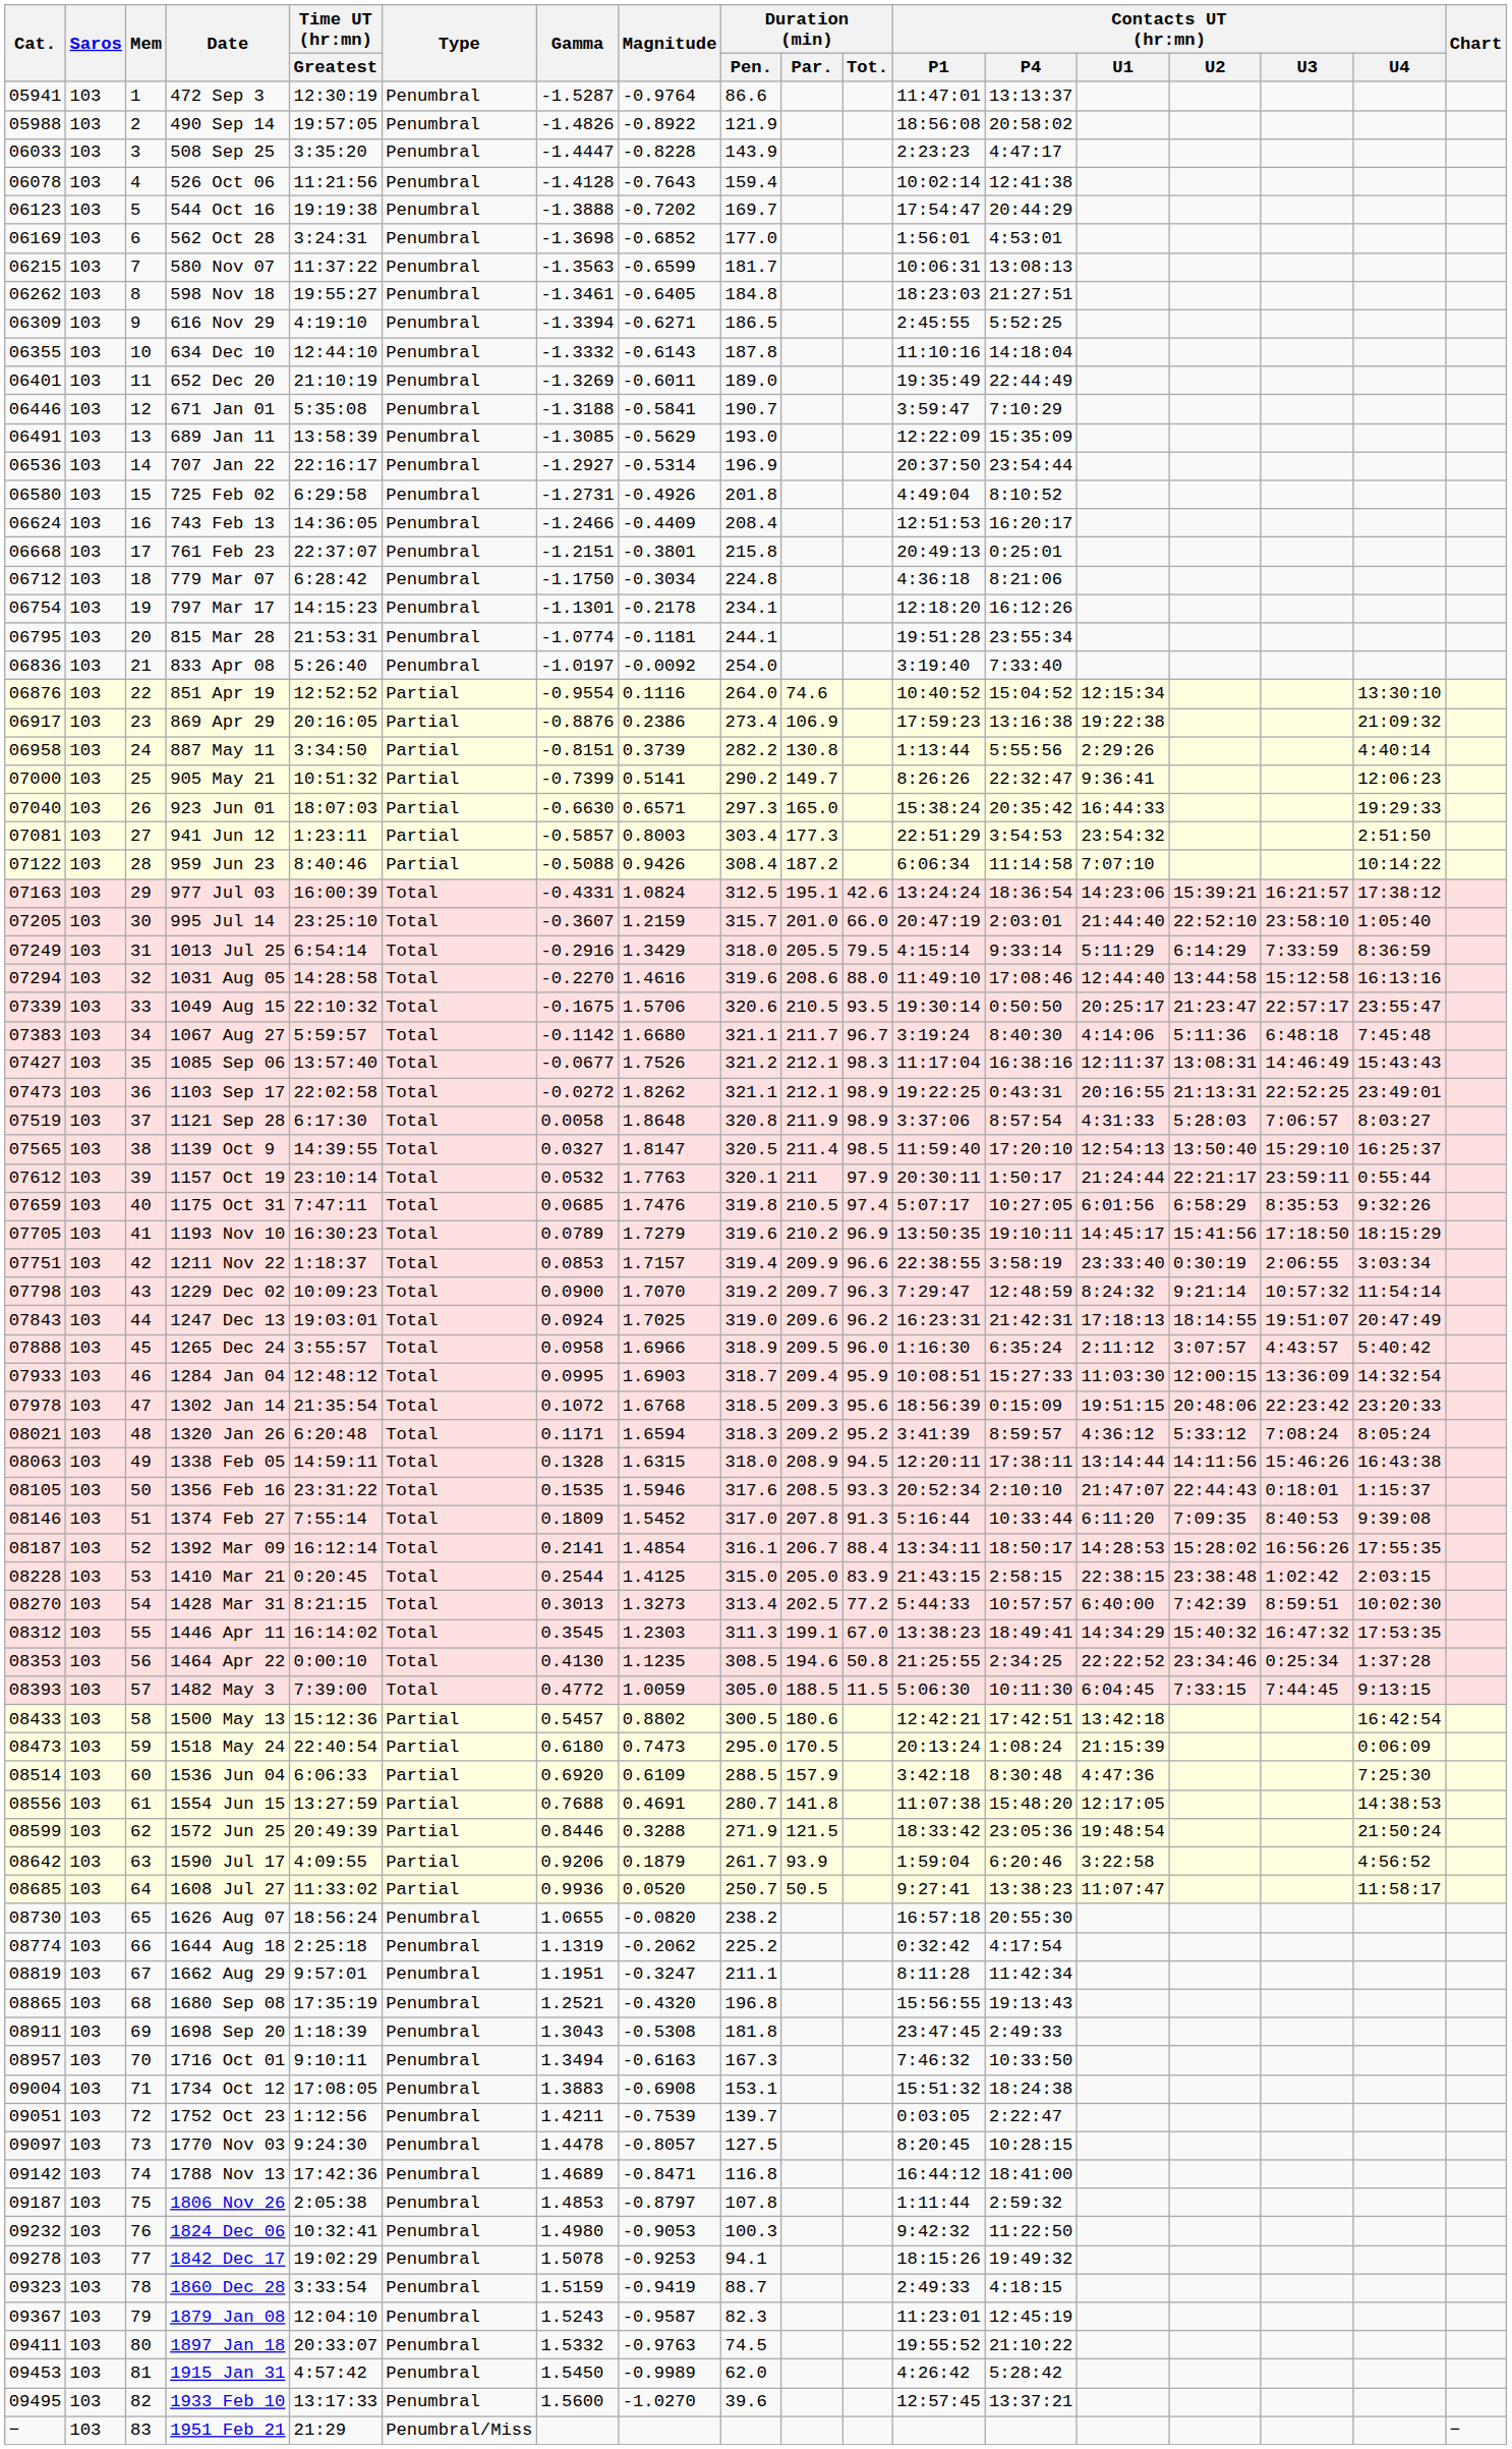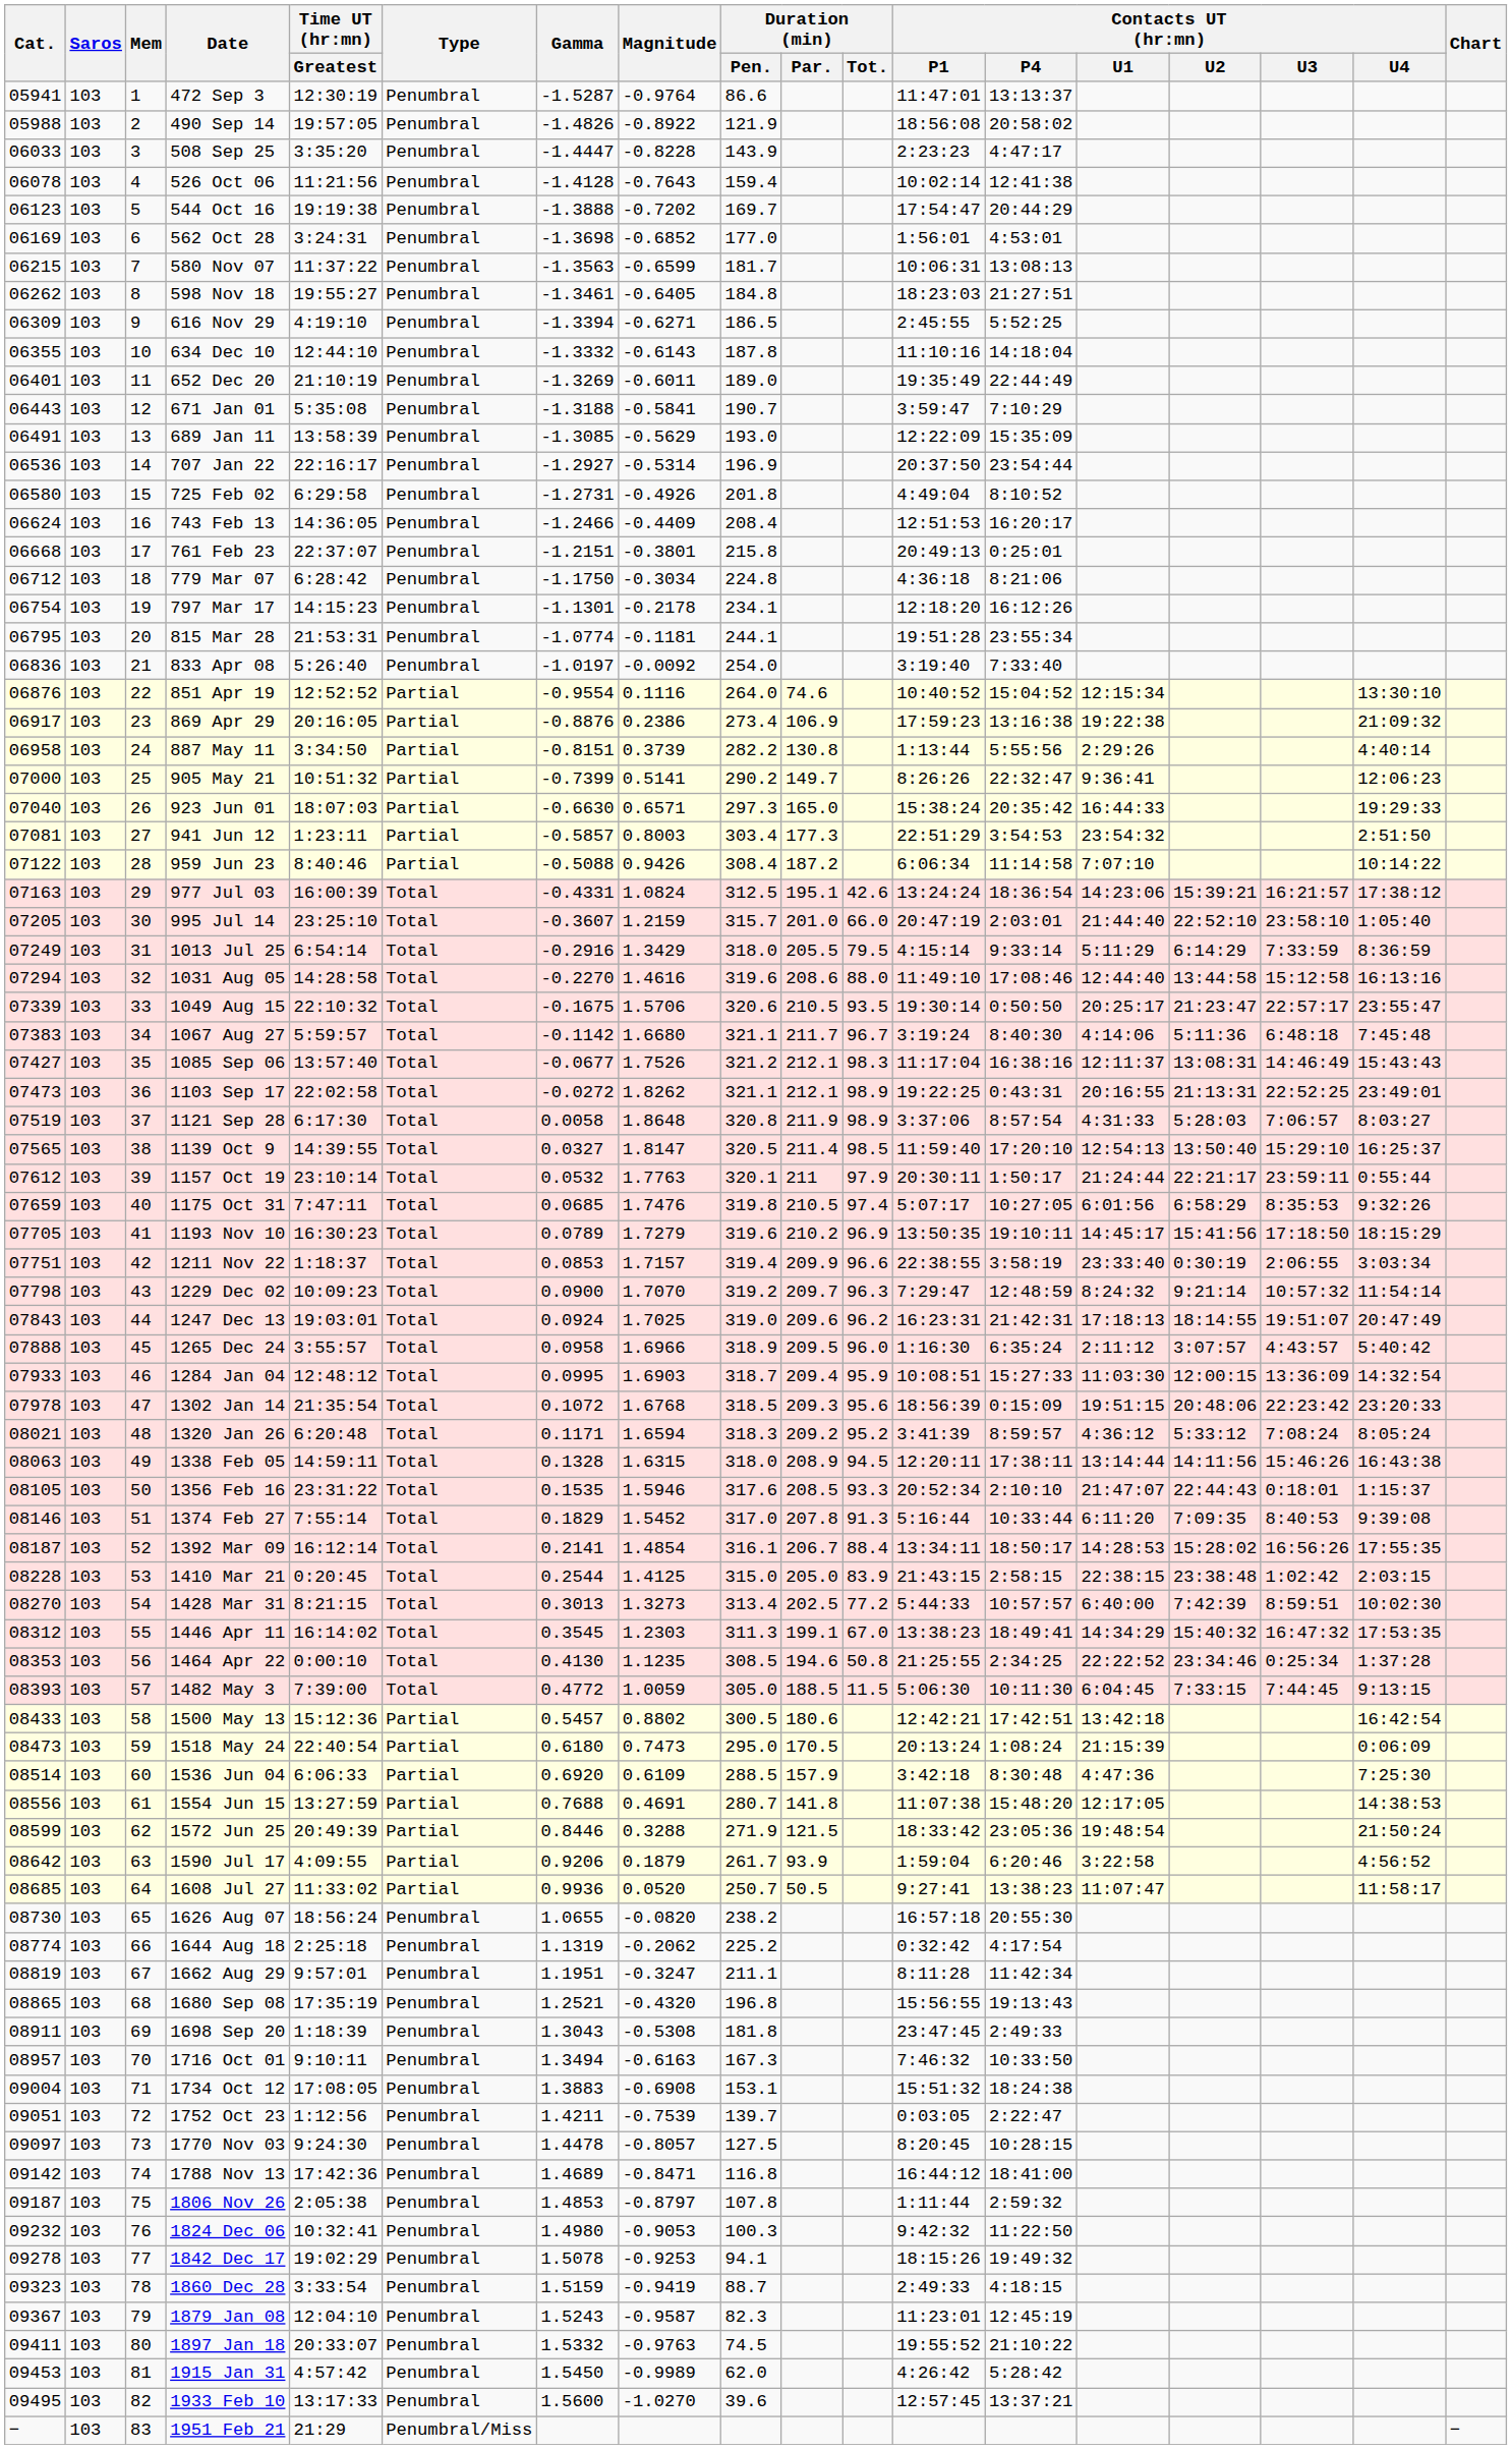671 Jan 01 | Cat.: 06446 -> 06443
1374 Feb 27 | Gamma: 0.1809 -> 0.1829
